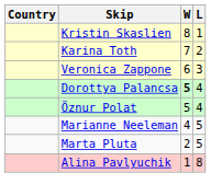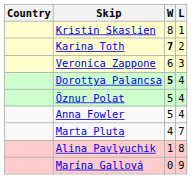Karina Toth | W: normal -> bold
+ row: Anna Fowler | 5 | 4
- row: Marianne Neeleman | 4 | 5
Marta Pluta | W: 2 -> 4
Marta Pluta | L: 5 -> 7
+ row: Marína Gallová | 0 | 9
